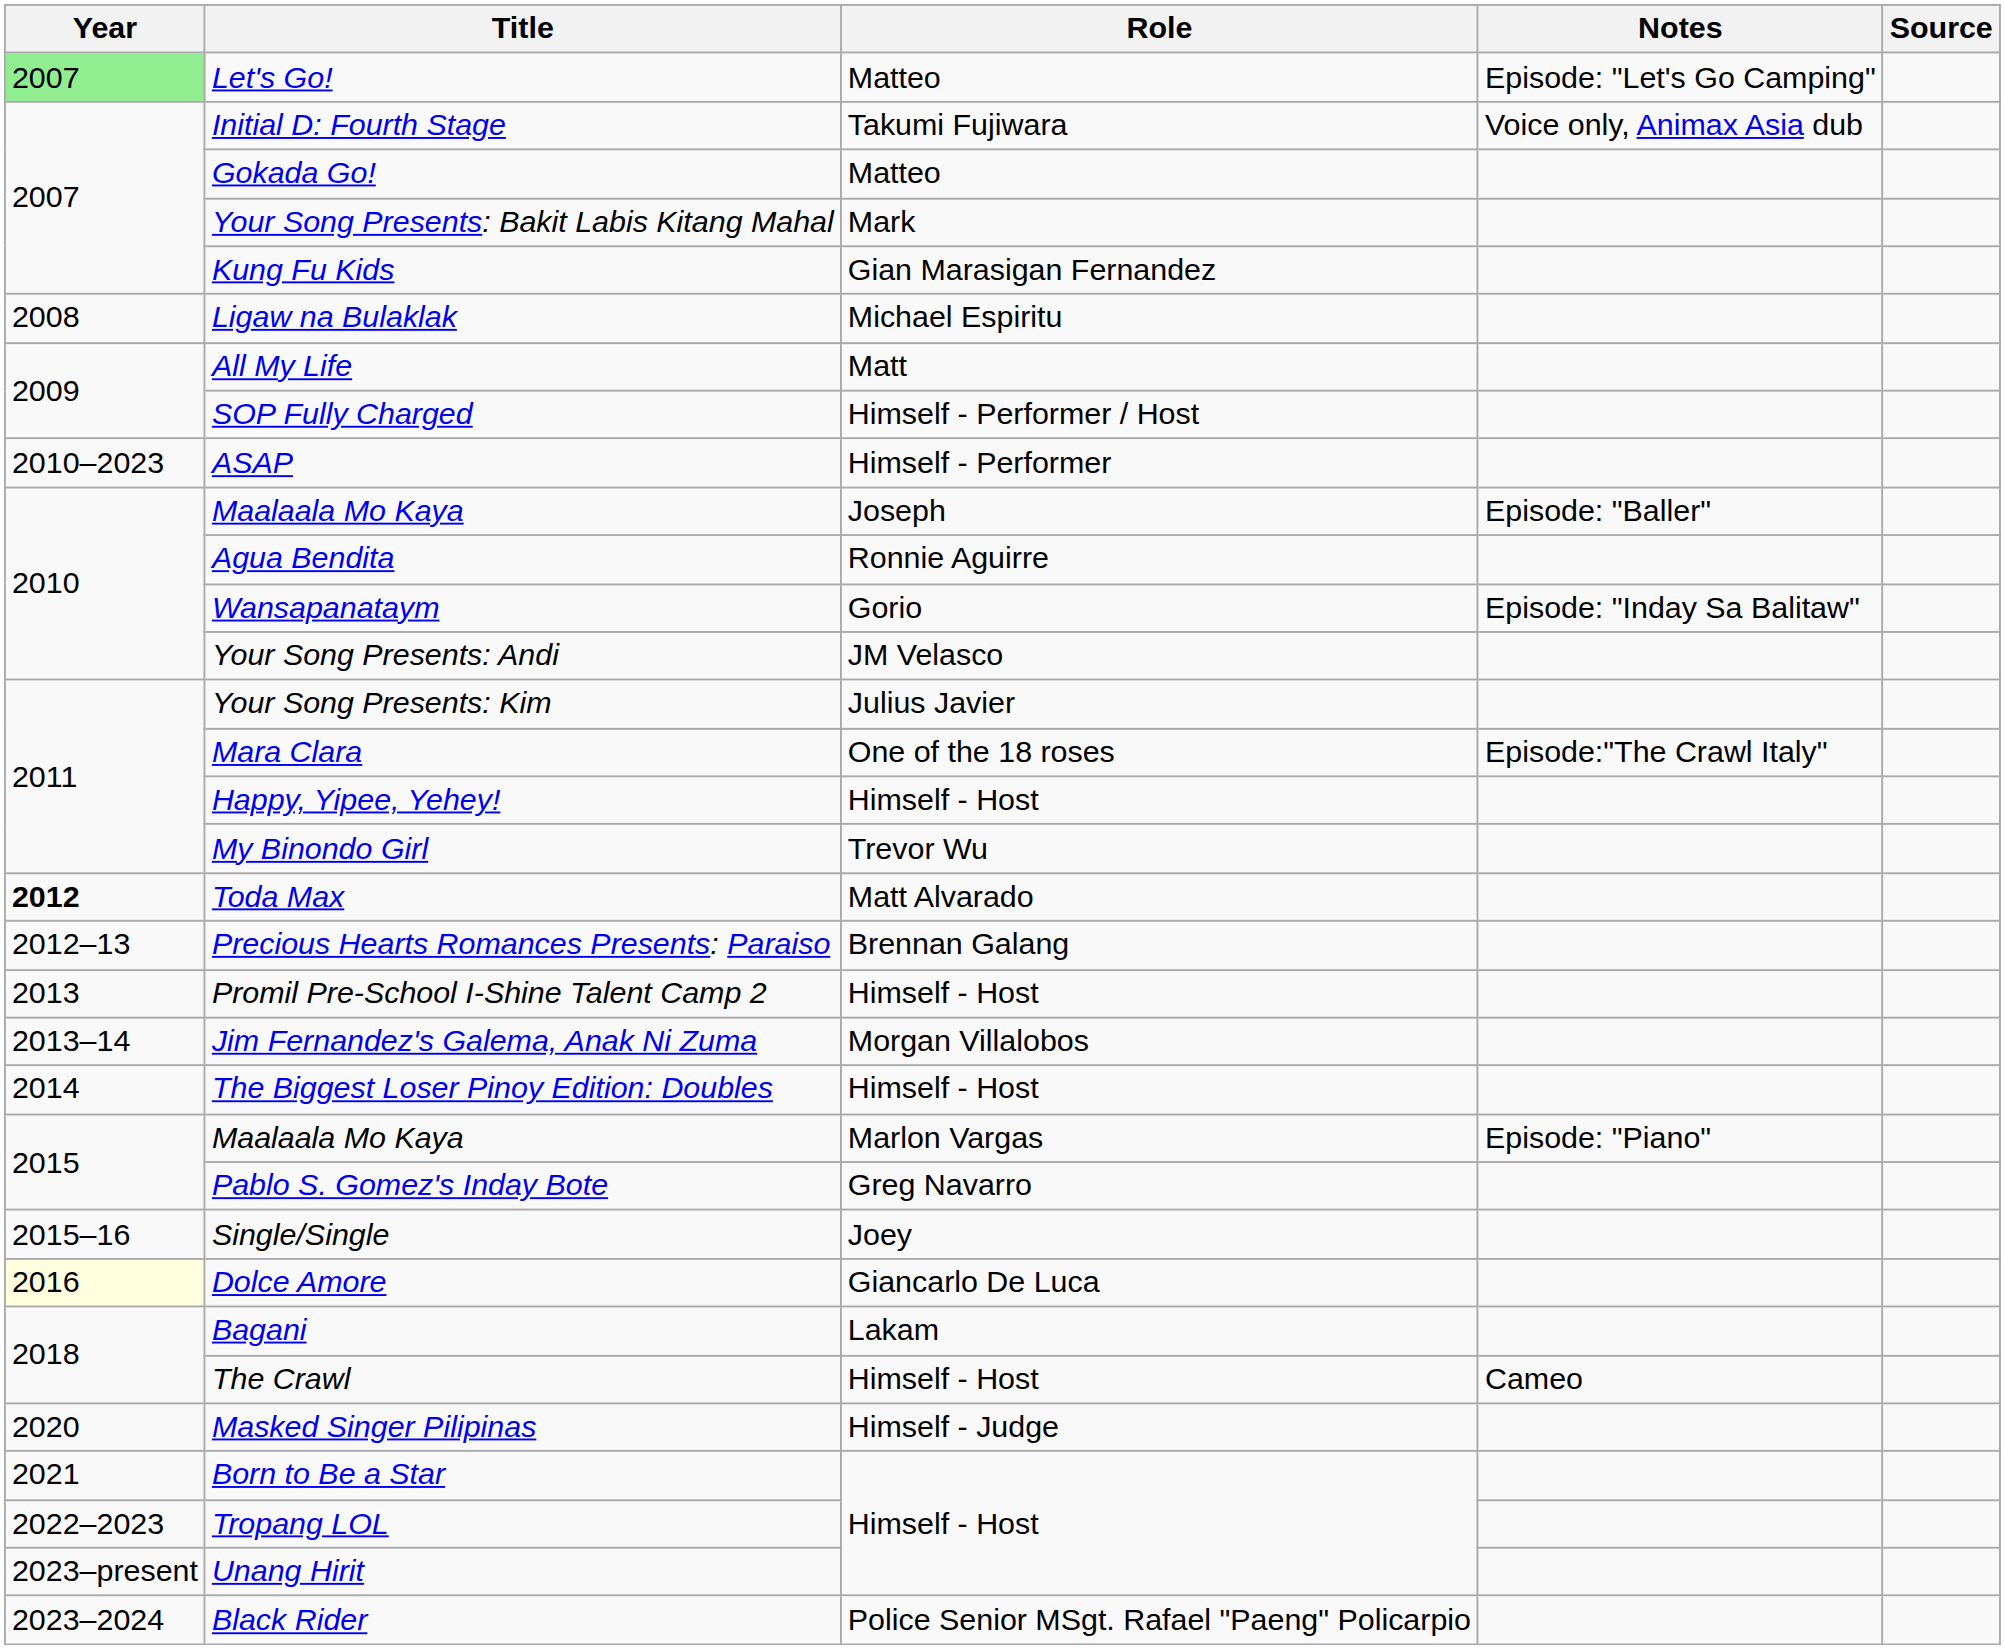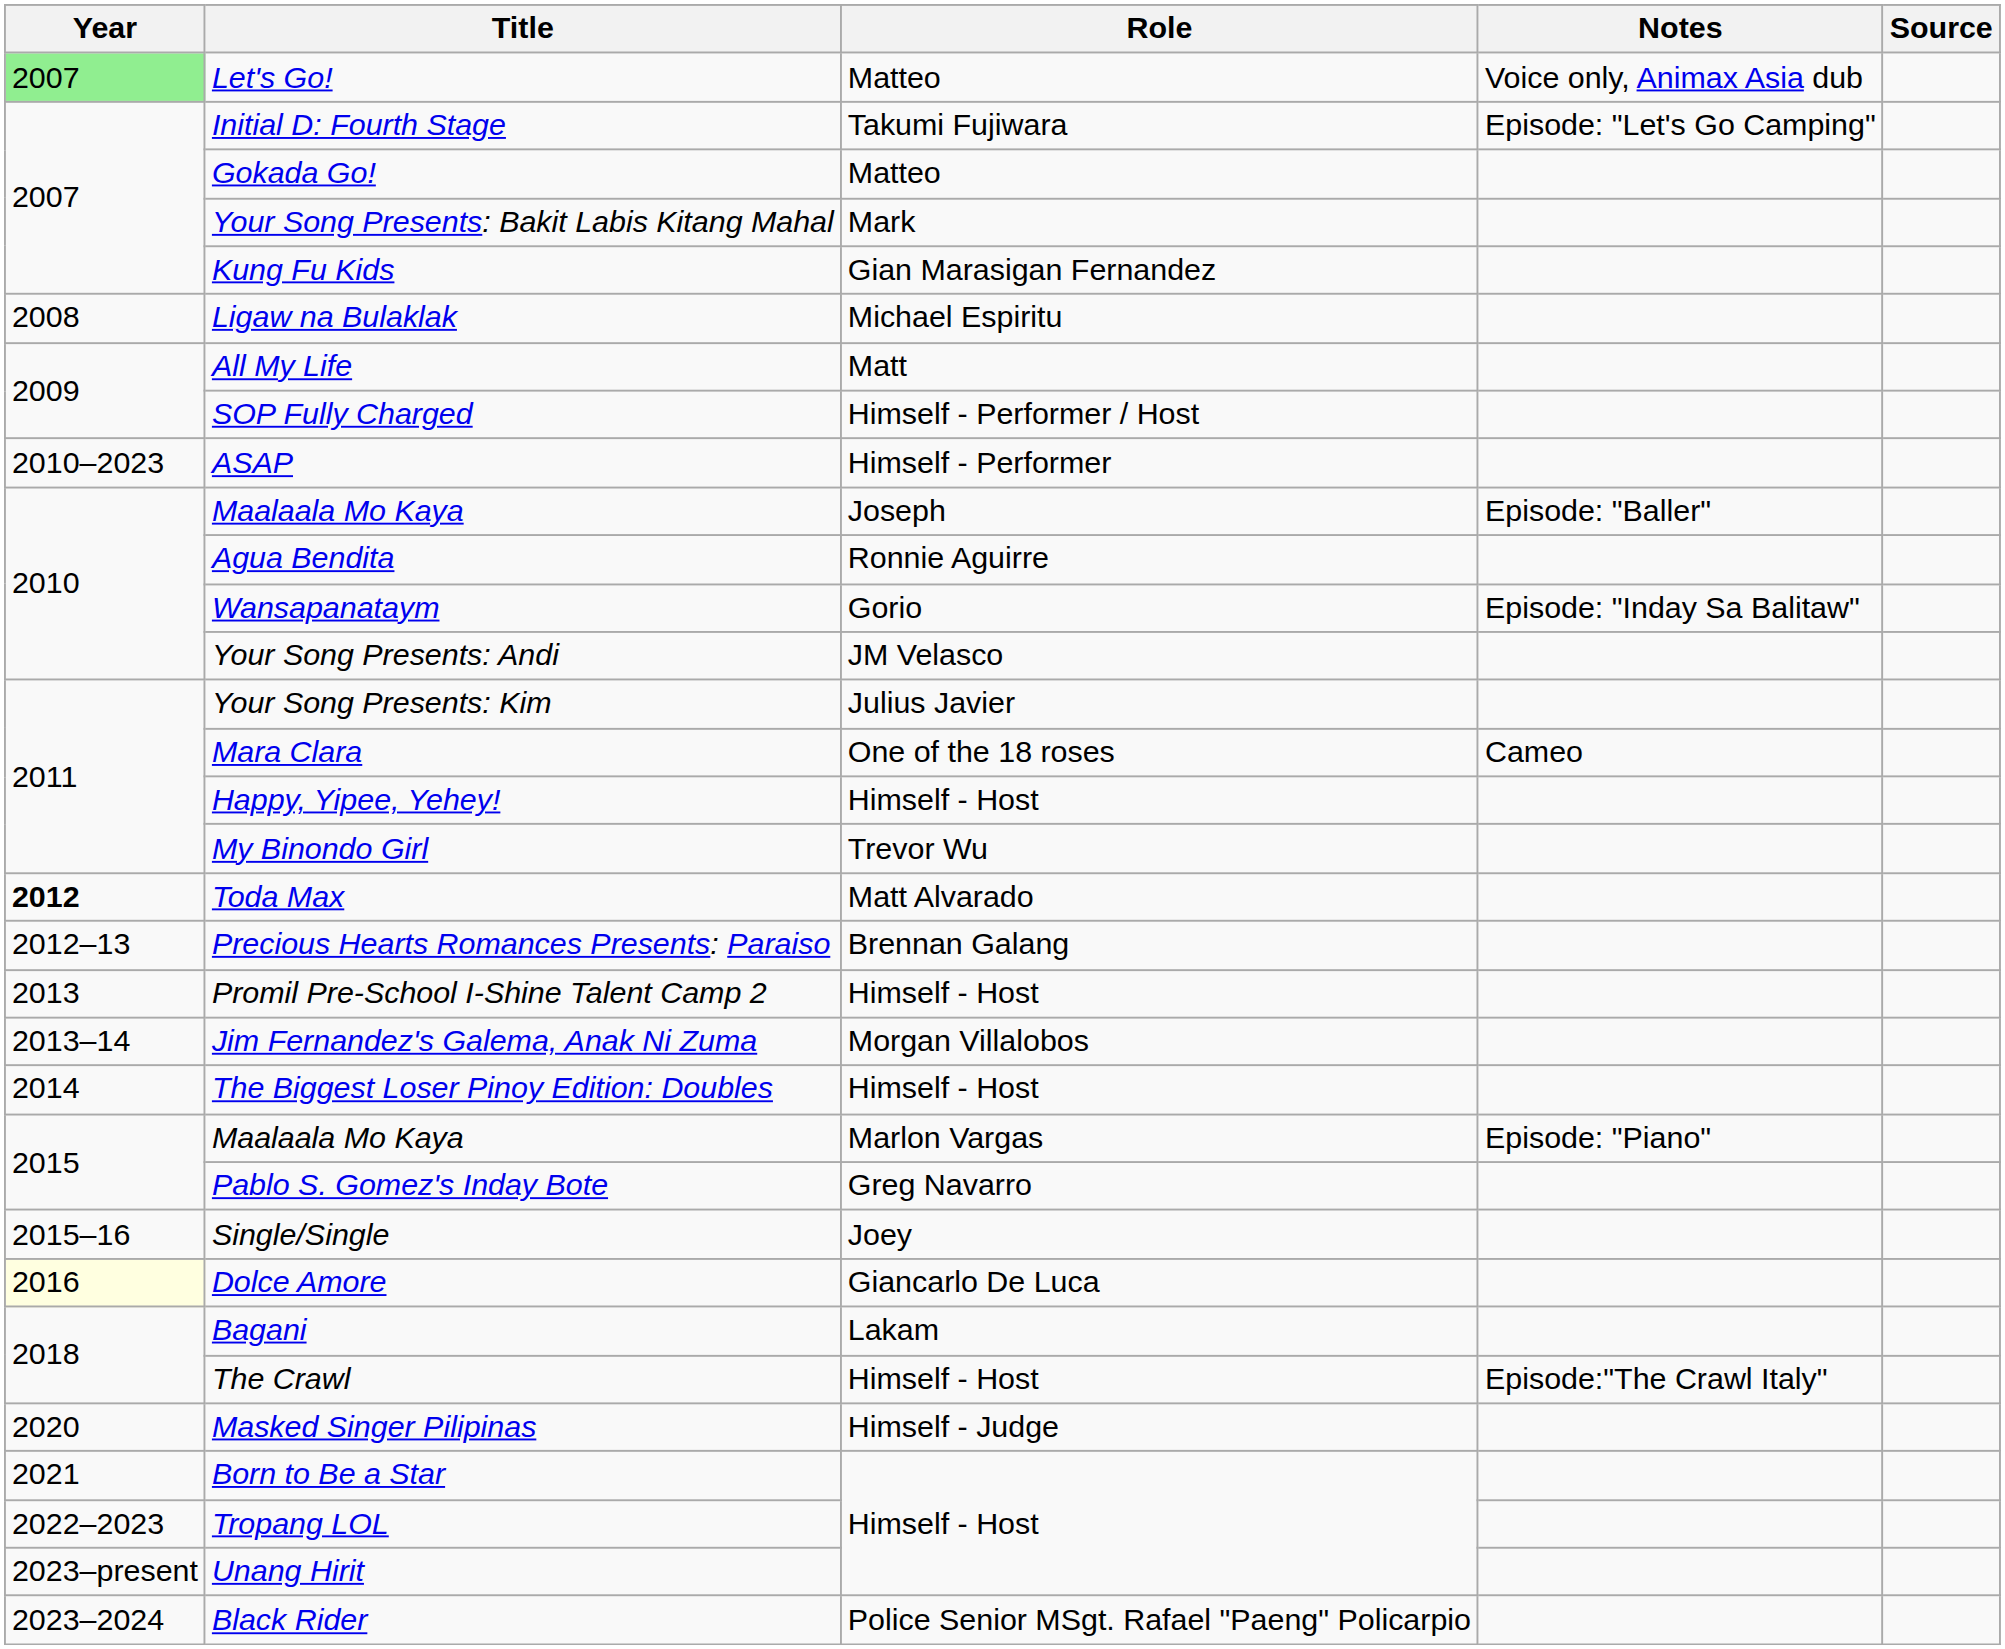Let's Go! | Notes: Episode: "Let's Go Camping" -> Voice only, Animax Asia dub
Initial D: Fourth Stage | Notes: Voice only, Animax Asia dub -> Episode: "Let's Go Camping"
Mara Clara | Notes: Episode:"The Crawl Italy" -> Cameo
The Crawl | Notes: Cameo -> Episode:"The Crawl Italy"
